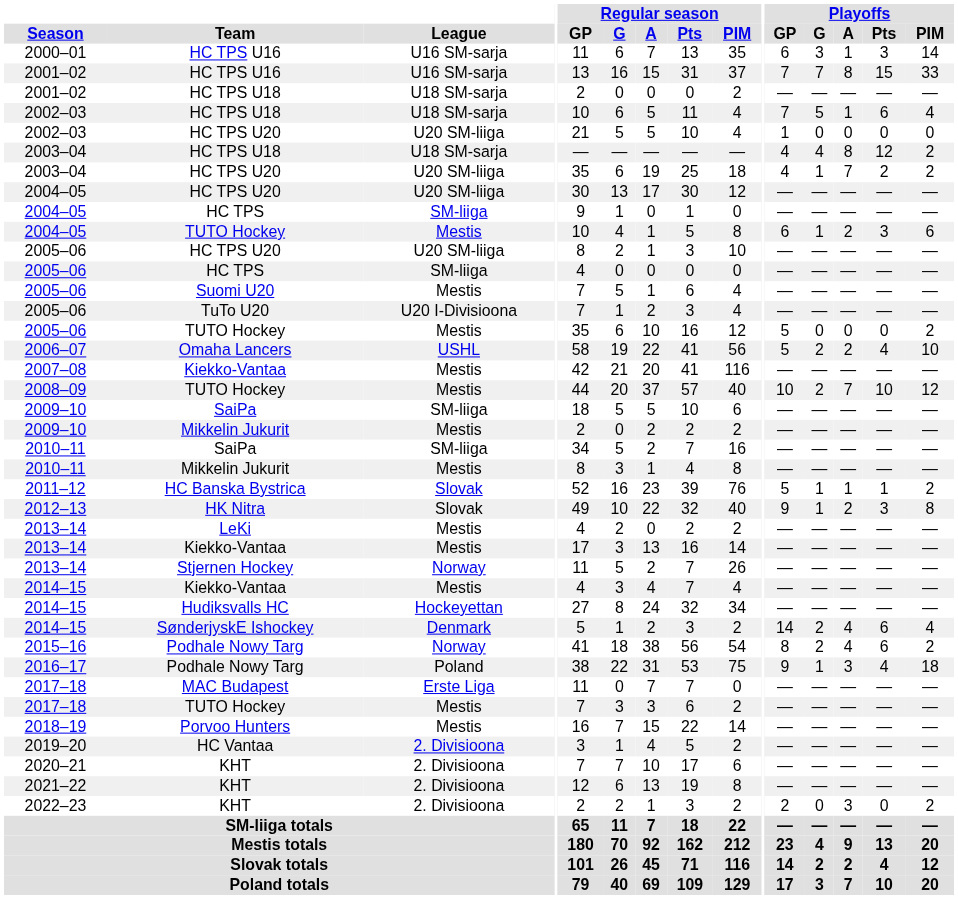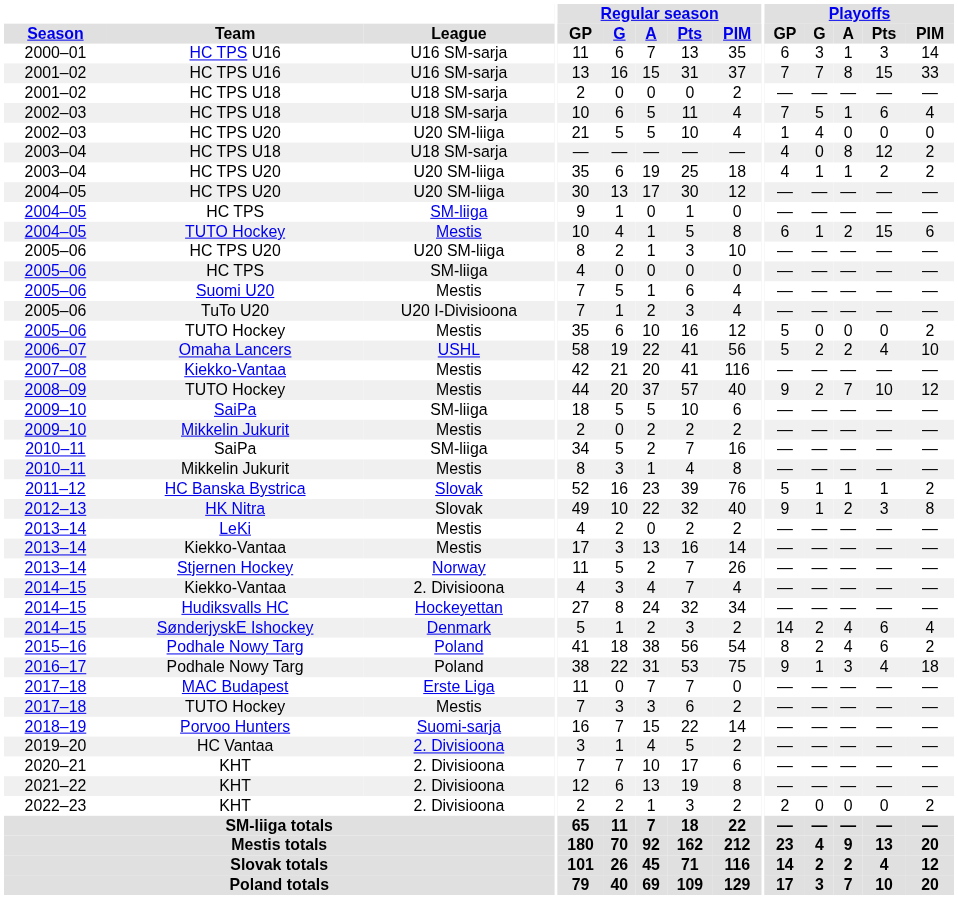2002–03 / HC TPS U20 | Playoffs / G: 0 -> 4
2003–04 / HC TPS U18 | Playoffs / G: 4 -> 0
2003–04 / HC TPS U20 | Playoffs / A: 7 -> 1
2004–05 / TUTO Hockey | Playoffs / Pts: 3 -> 15
2008–09 | Playoffs / GP: 10 -> 9
2014–15 / Kiekko-Vantaa | League: Mestis -> 2. Divisioona
2015–16 | League: Norway -> Poland
2018–19 | League: Mestis -> Suomi-sarja
2022–23 | Playoffs / A: 3 -> 0
